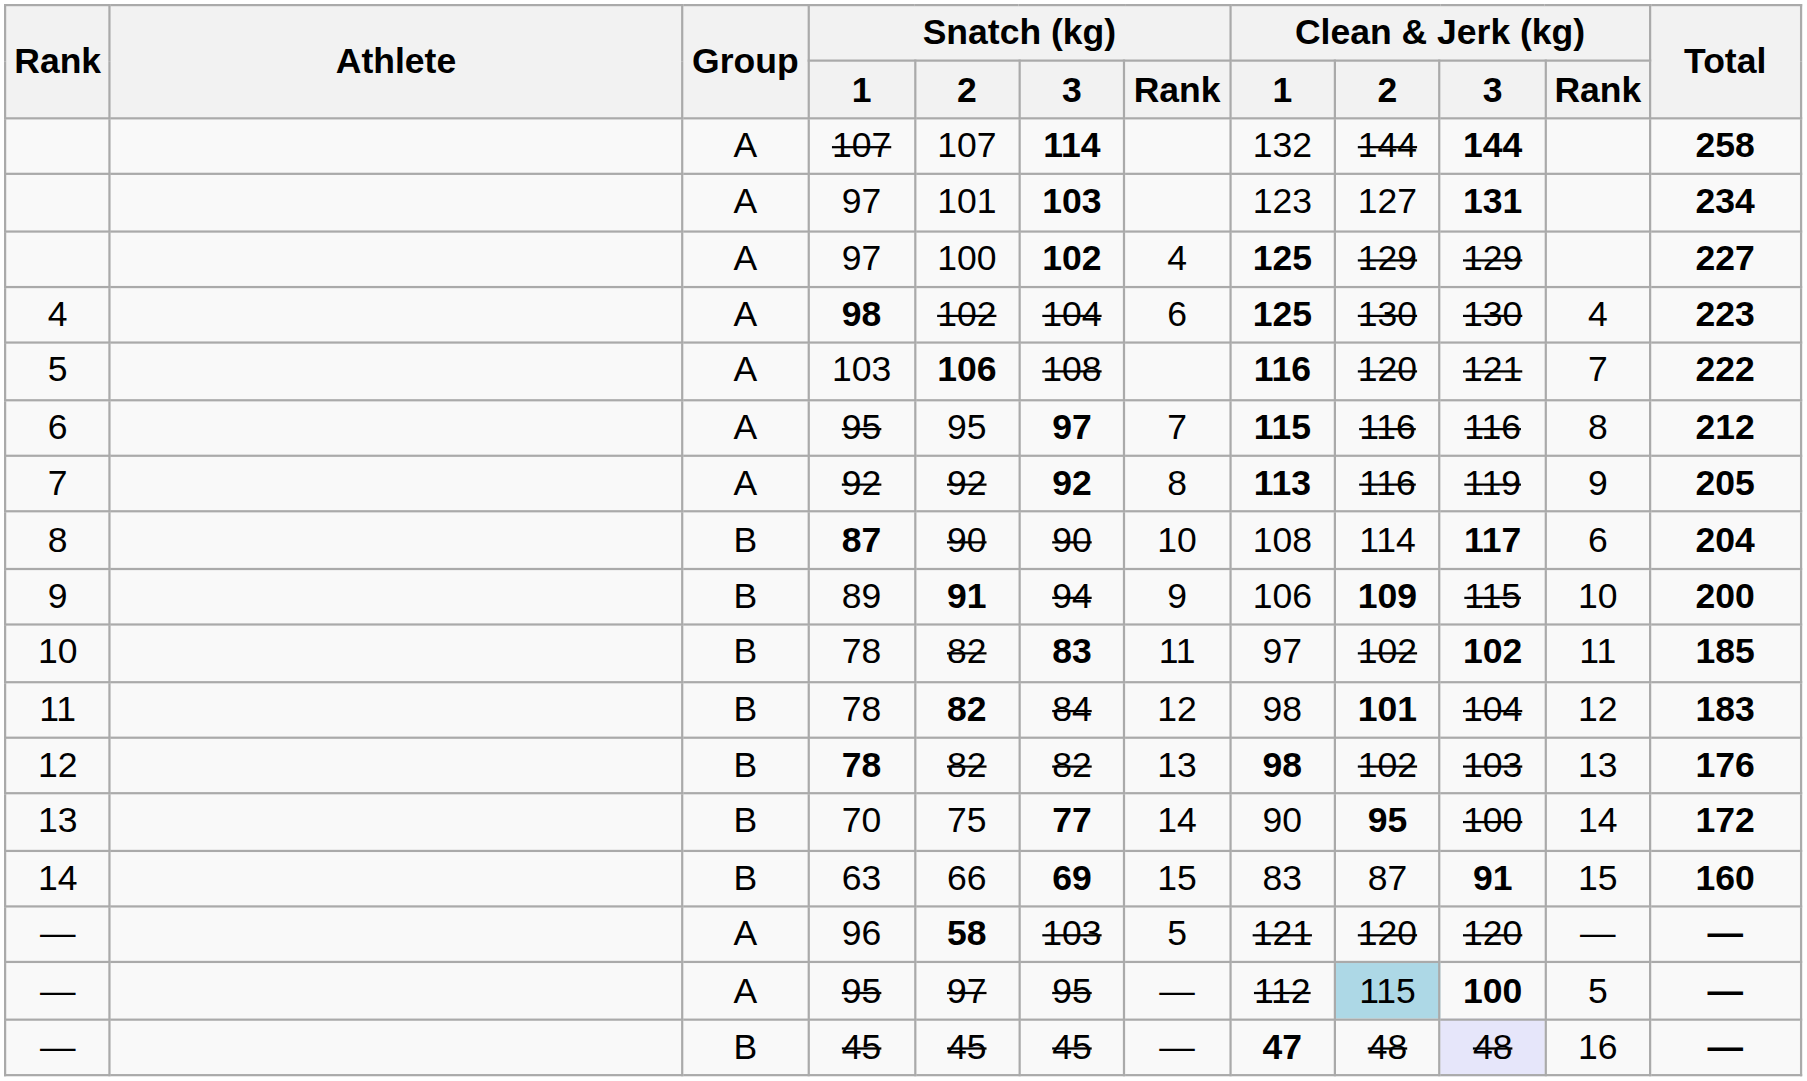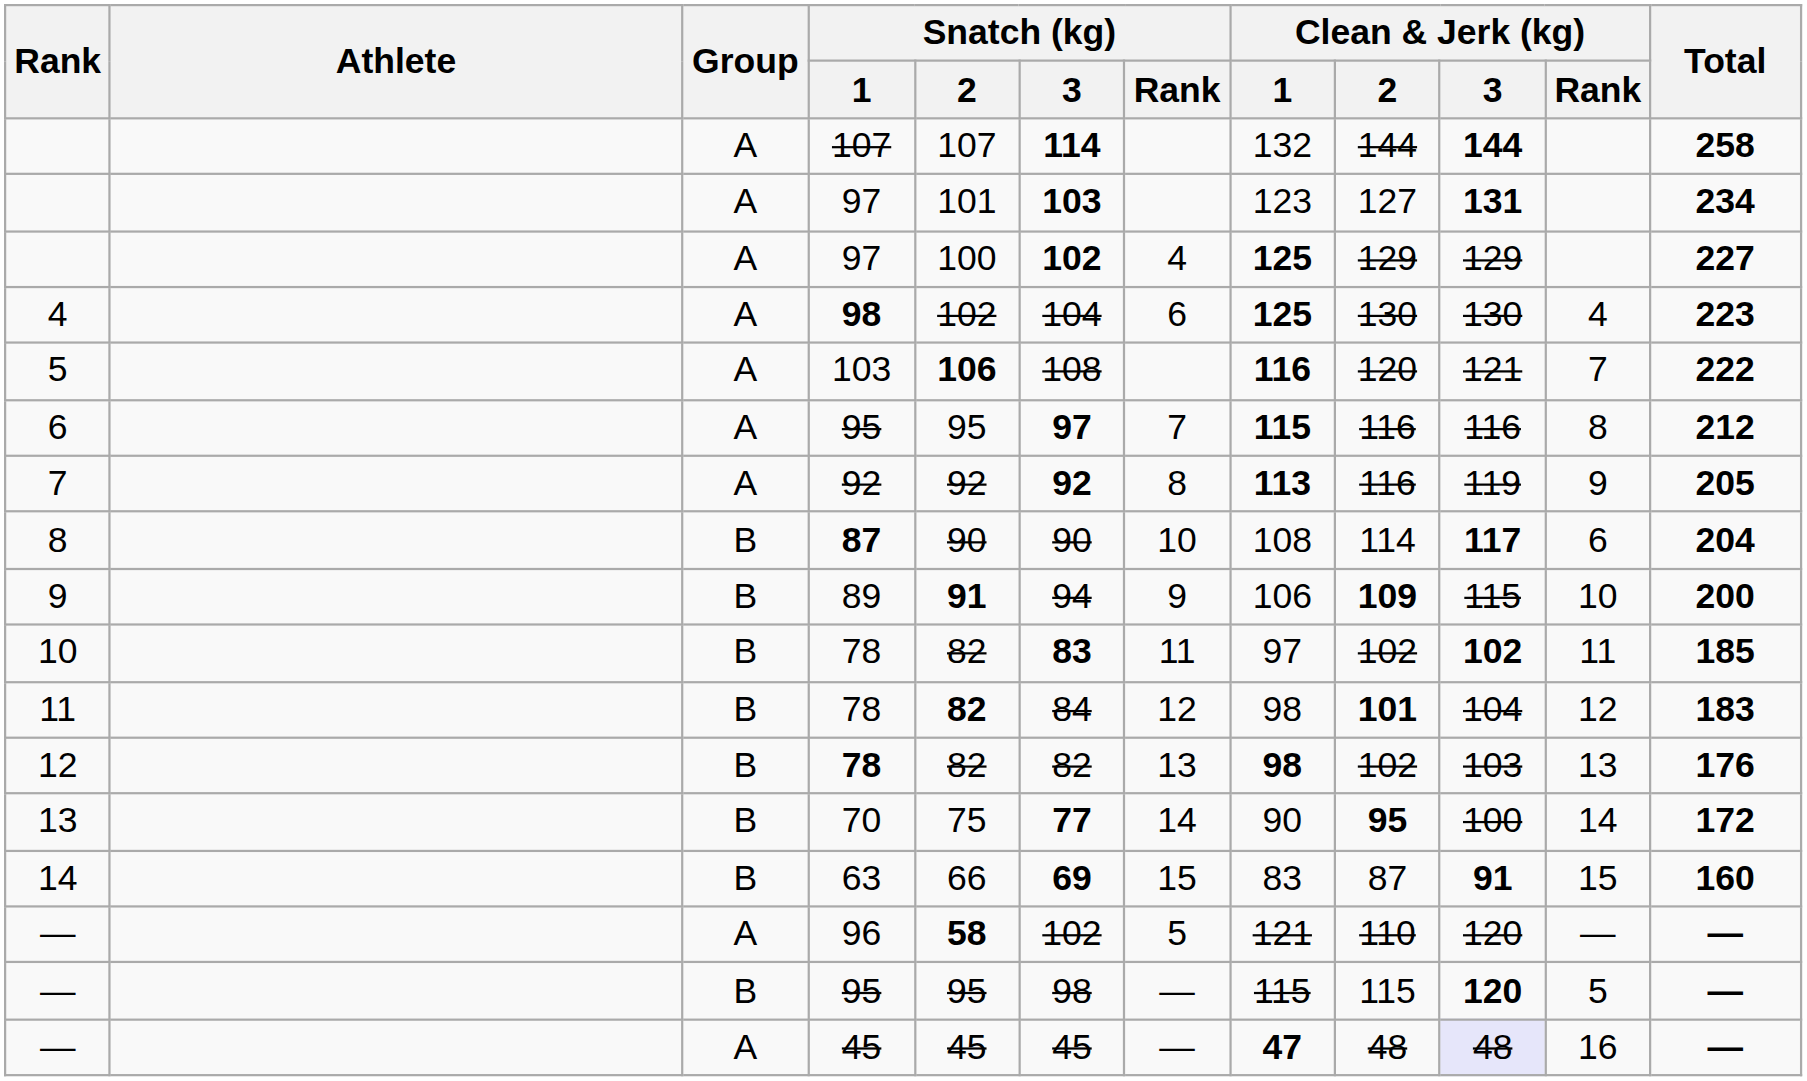— / 96 | Snatch (kg) / 3: 103 -> 102
— / 96 | Clean & Jerk (kg) / 2: 120 -> 110
— / 95 | Group: A -> B
— / 95 | Snatch (kg) / 2: 97 -> 95
— / 95 | Snatch (kg) / 3: 95 -> 98
— / 95 | Clean & Jerk (kg) / 1: 112 -> 115
— / 95 | Clean & Jerk (kg) / 2: lightblue background -> no background
— / 95 | Clean & Jerk (kg) / 3: 100 -> 120
— / 45 | Group: B -> A
